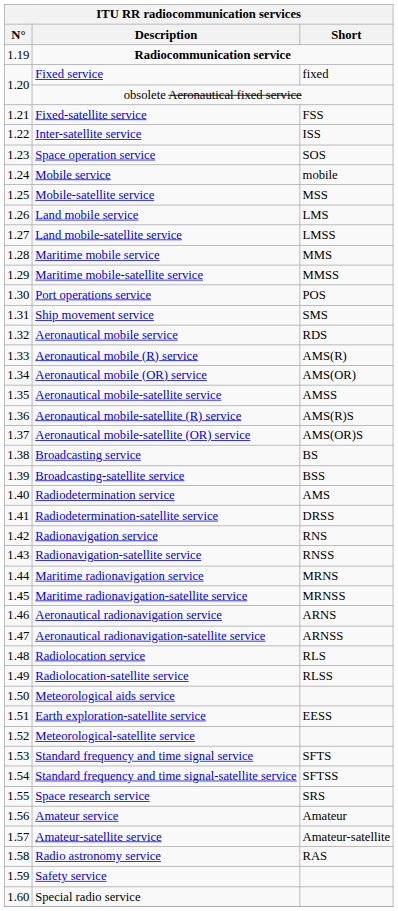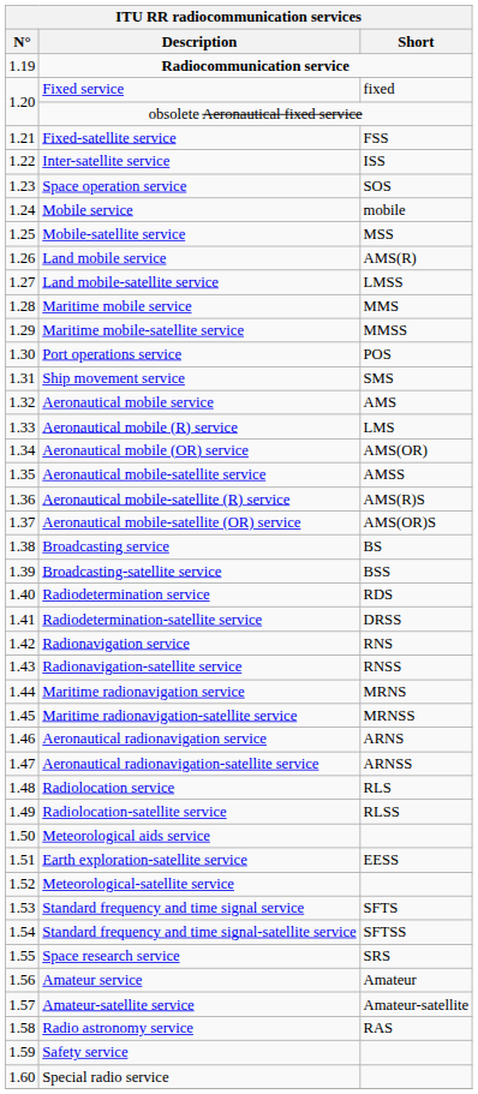Land mobile service | Short: LMS -> AMS(R)
Aeronautical mobile service | Short: RDS -> AMS
Aeronautical mobile (R) service | Short: AMS(R) -> LMS
Radiodetermination service | Short: AMS -> RDS
